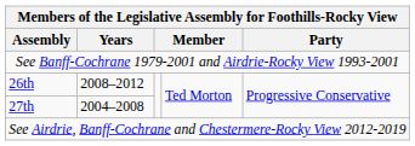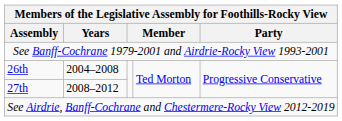26th | Years: 2008–2012 -> 2004–2008
27th | Years: 2004–2008 -> 2008–2012
